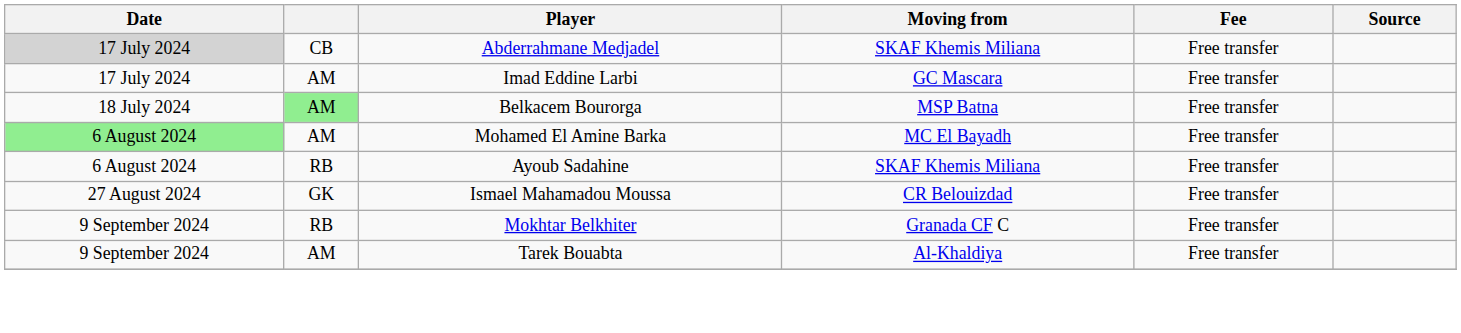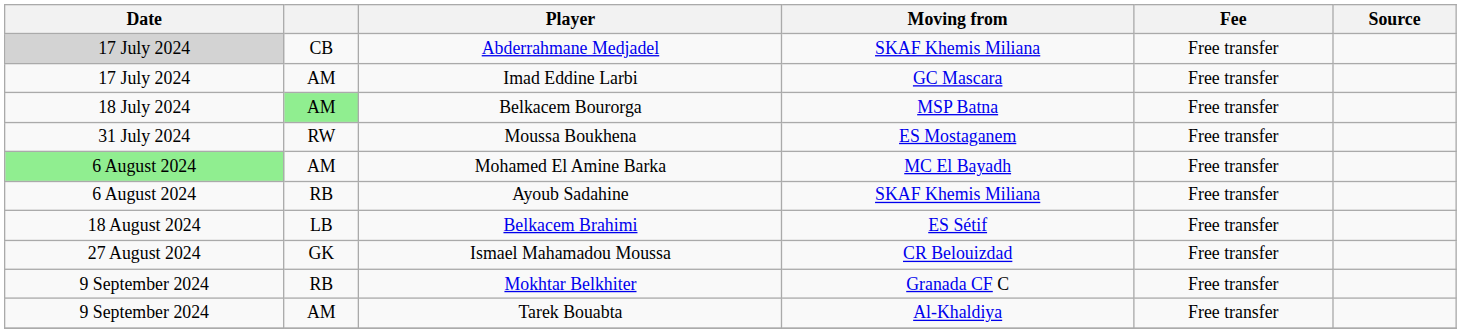+ row: 31 July 2024 | RW | Moussa Boukhena | ES Mostaganem | Free transfer
+ row: 18 August 2024 | LB | Belkacem Brahimi | ES Sétif | Free transfer
